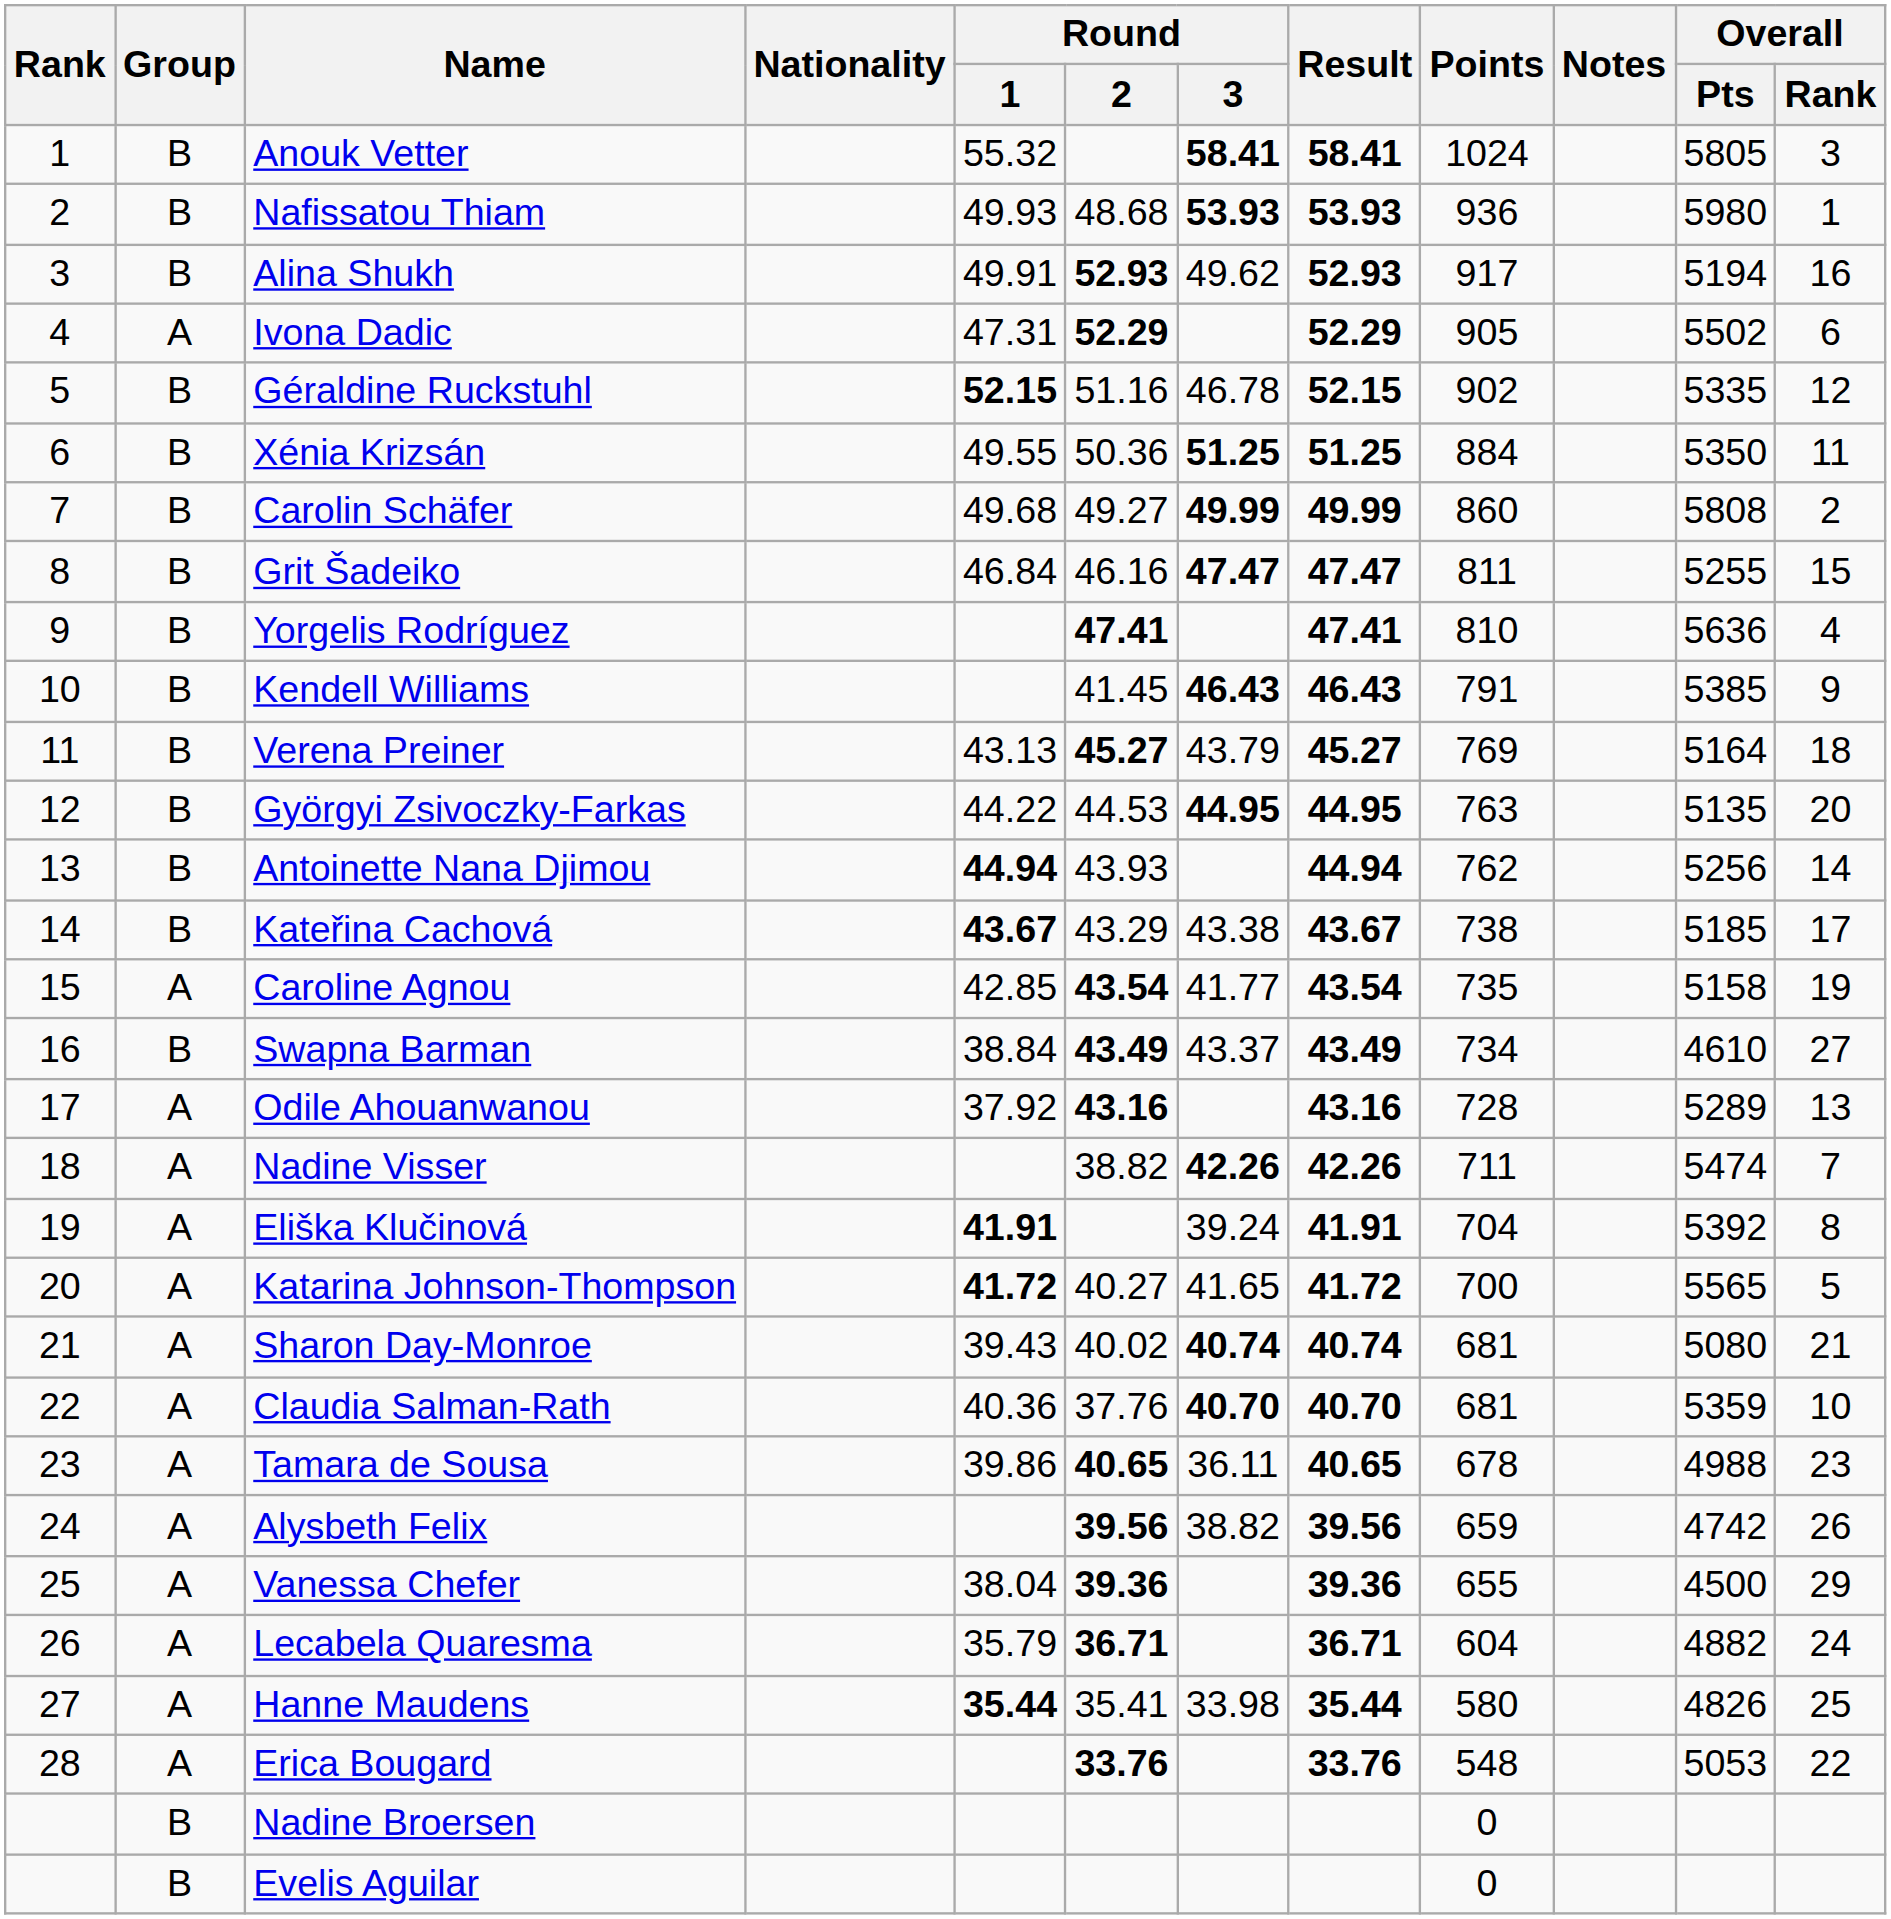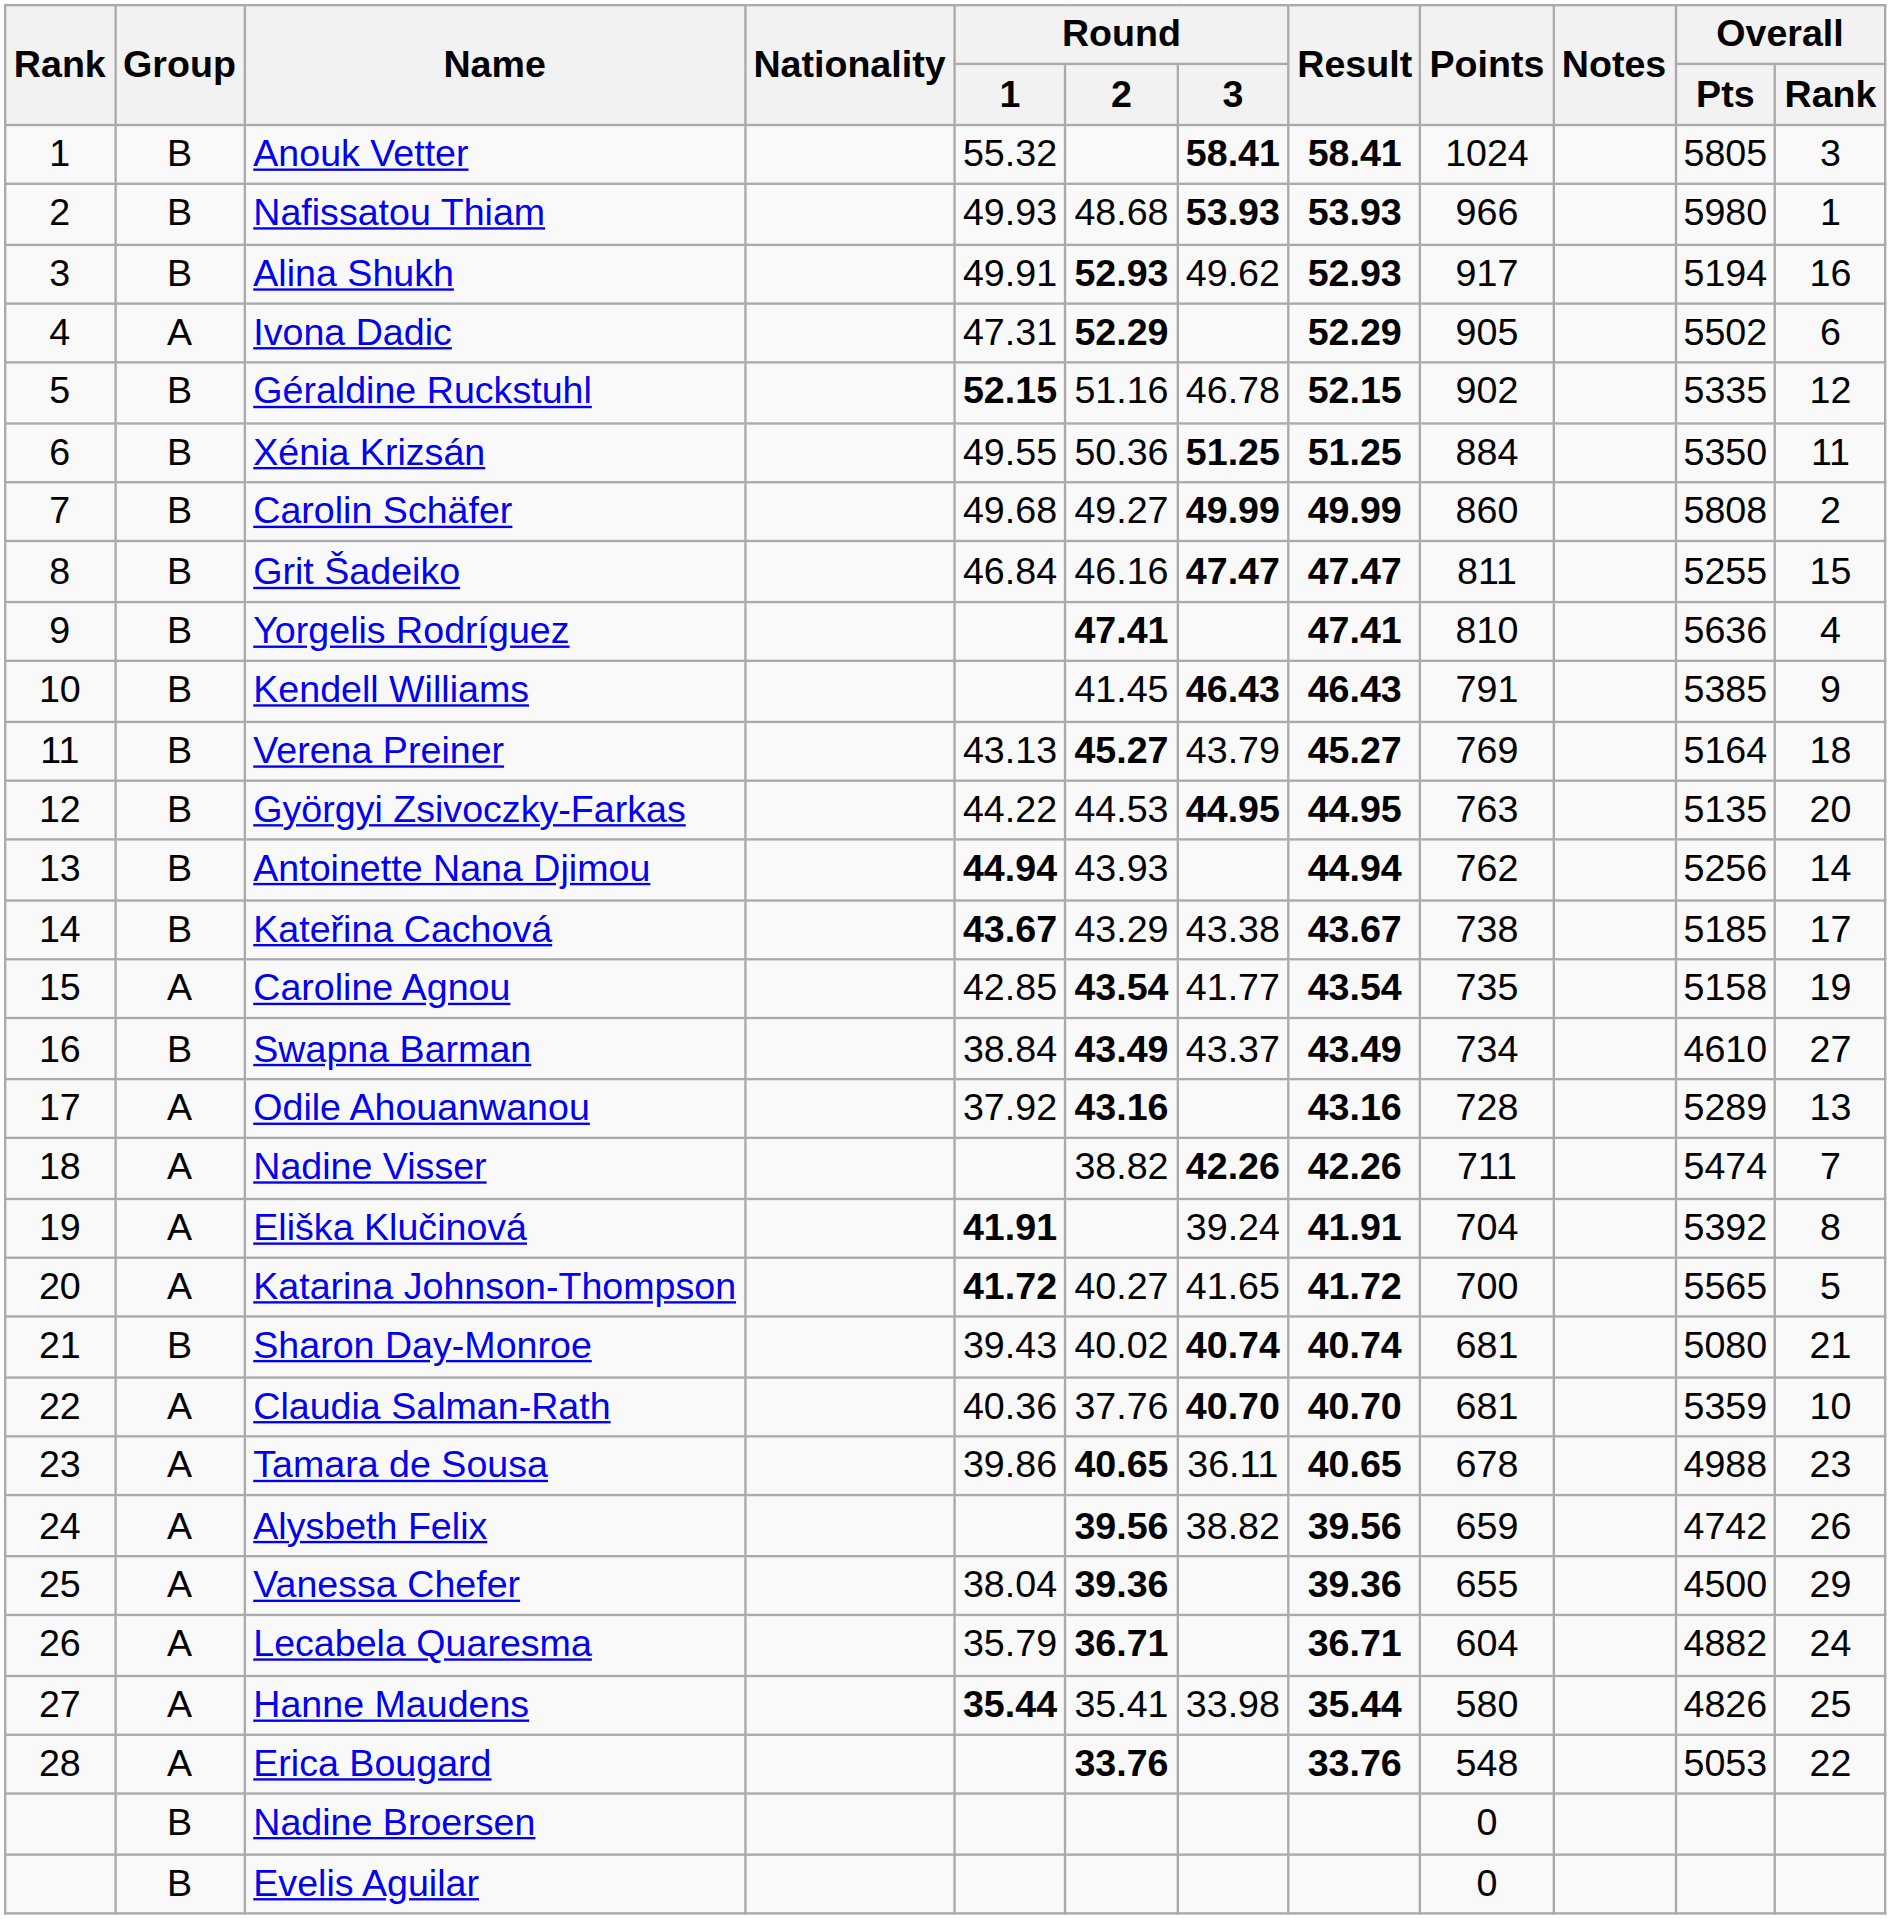Nafissatou Thiam | Points: 936 -> 966
Sharon Day-Monroe | Group: A -> B
